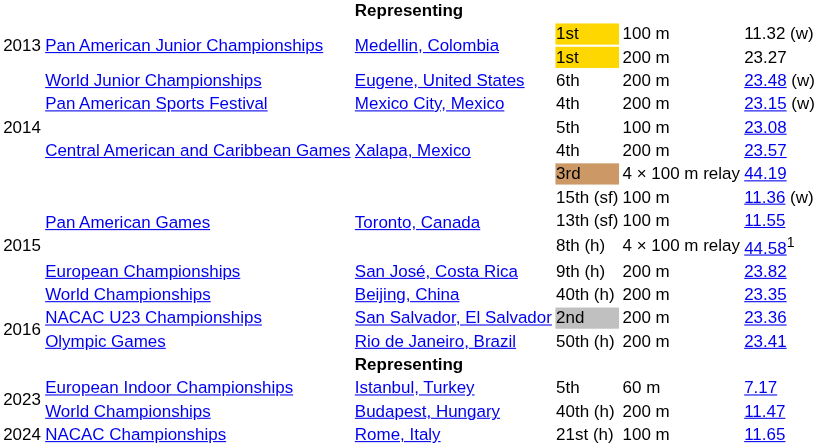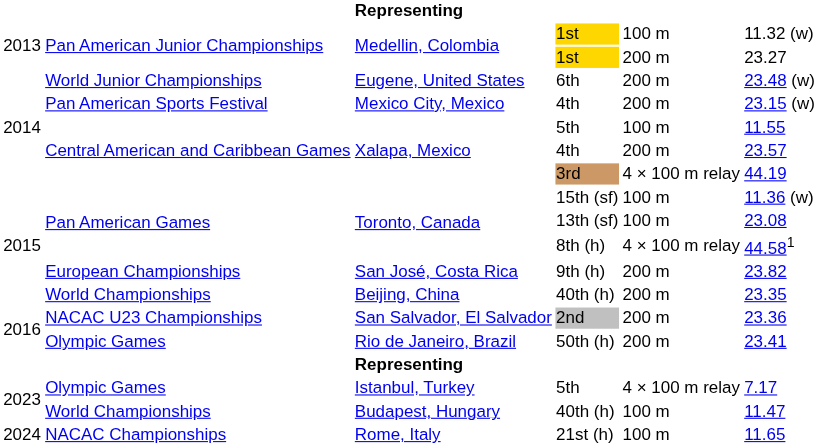Xalapa, Mexico / 5th | column 6: 23.08 -> 11.55
13th (sf) | column 6: 11.55 -> 23.08
Istanbul, Turkey / 5th | column 2: European Indoor Championships -> Olympic Games
Istanbul, Turkey / 5th | column 5: 60 m -> 4 × 100 m relay
Budapest, Hungary / 40th (h) | column 5: 200 m -> 100 m
